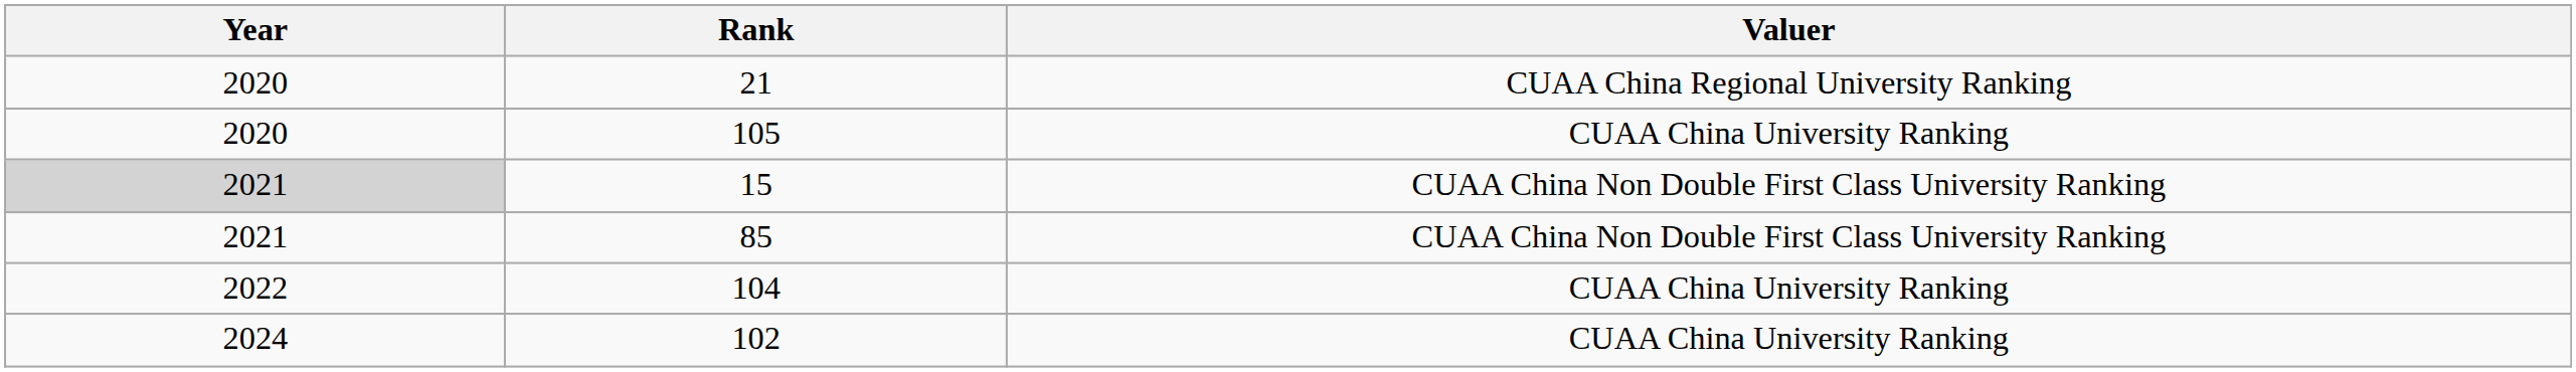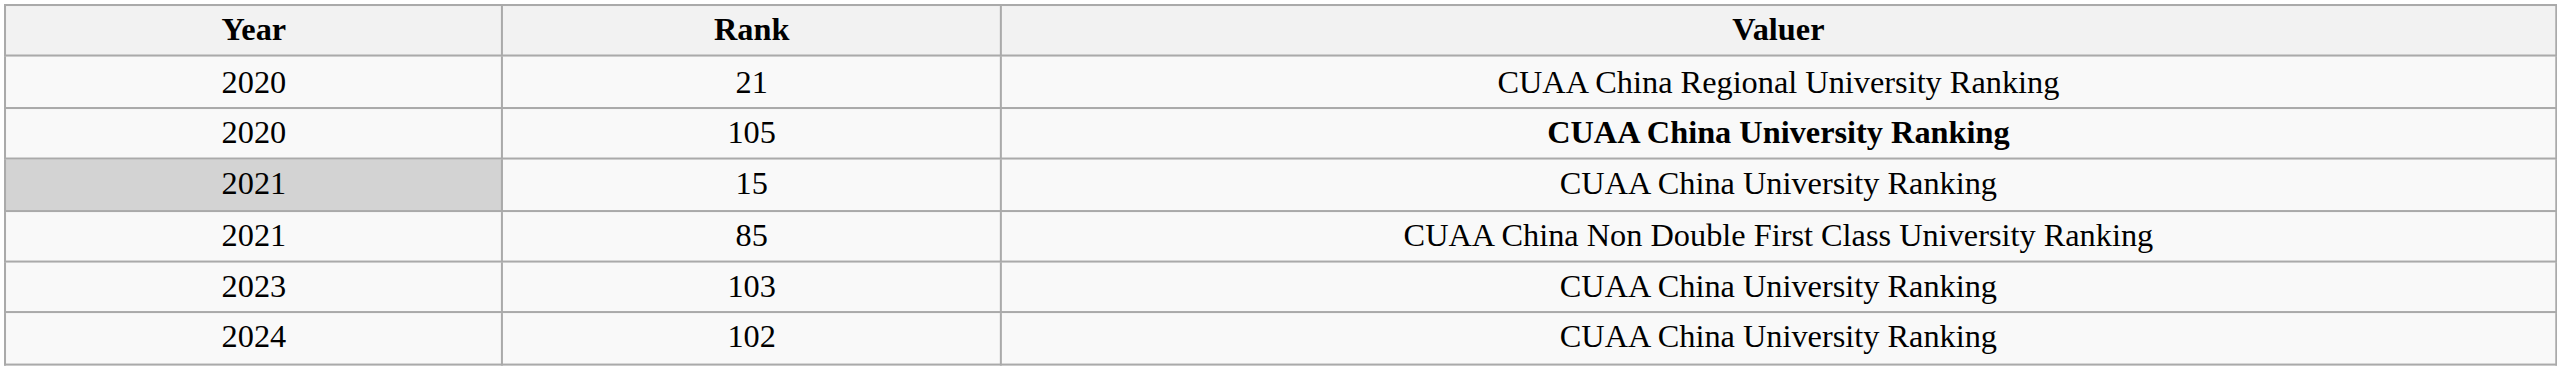105 | Valuer: normal -> bold
15 | Valuer: CUAA China Non Double First Class University Ranking -> CUAA China University Ranking
- row: 2022 | 104 | CUAA China University Ranking
+ row: 2023 | 103 | CUAA China University Ranking
